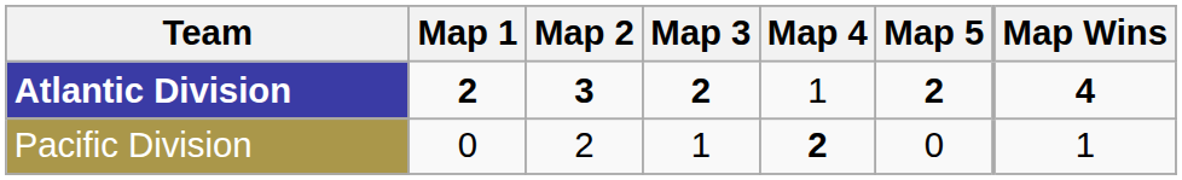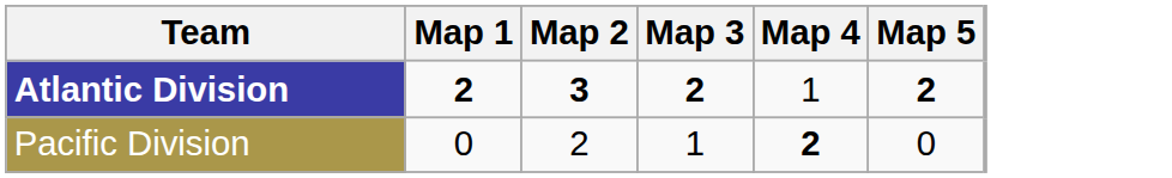- column: Map Wins | 4 | 1
